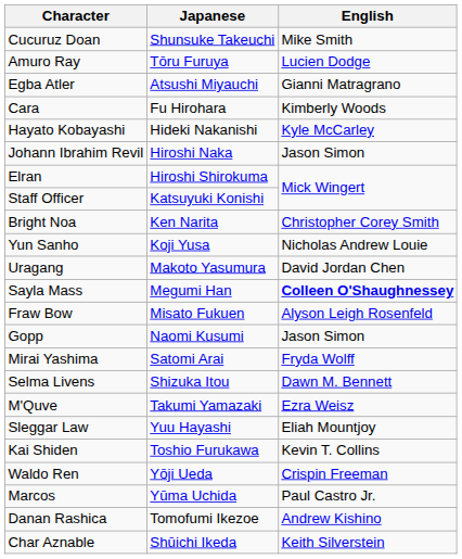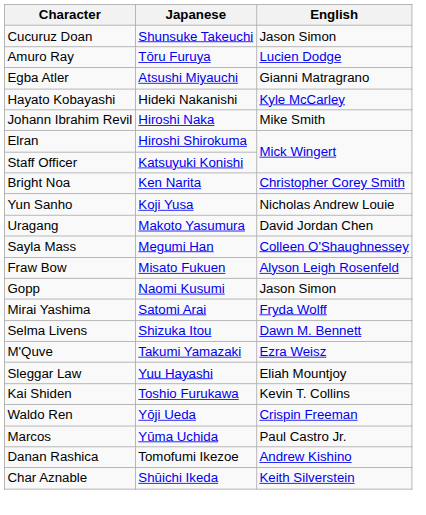Cucuruz Doan | English: Mike Smith -> Jason Simon
- row: Cara | Fu Hirohara | Kimberly Woods
Johann Ibrahim Revil | English: Jason Simon -> Mike Smith
Sayla Mass | English: bold -> normal
